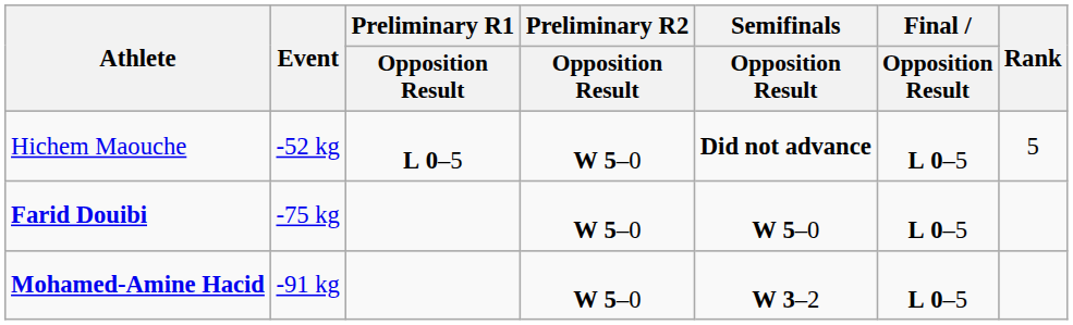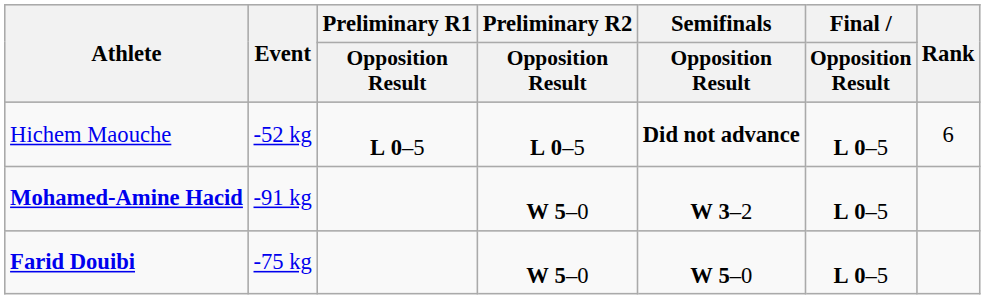Hichem Maouche | Preliminary R2 / Opposition Result: W 5–0 -> L 0–5
Hichem Maouche | Rank: 5 -> 6
rows swapped: Farid Douibi <-> Mohamed-Amine Hacid
